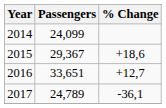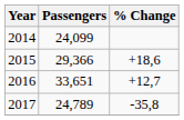2015 | Passengers: 29,367 -> 29,366
2017 | % Change: -36,1 -> -35,8
